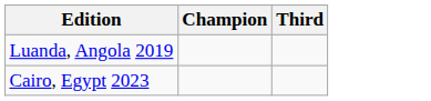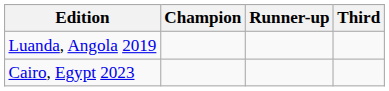+ column: Runner-up
